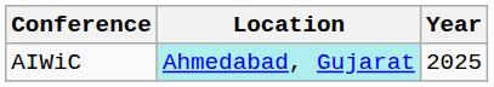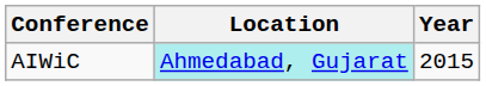AIWiC | Year: 2025 -> 2015
